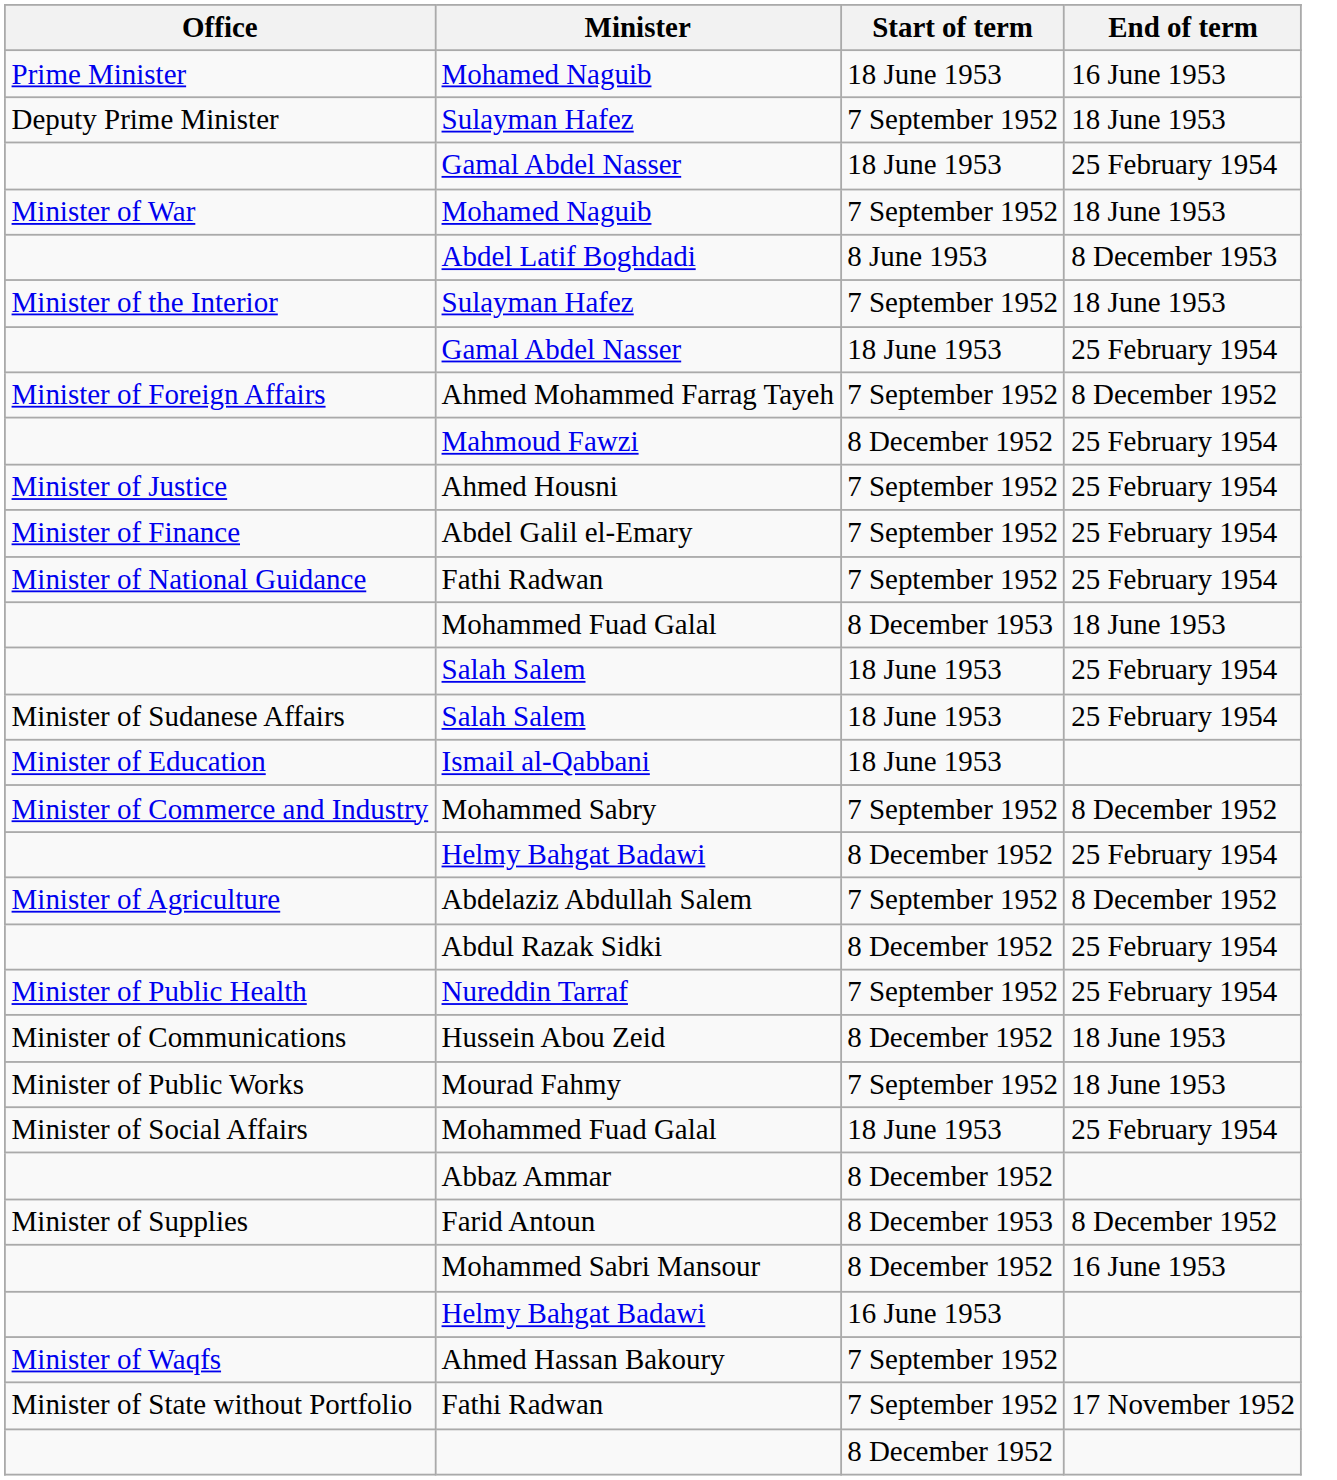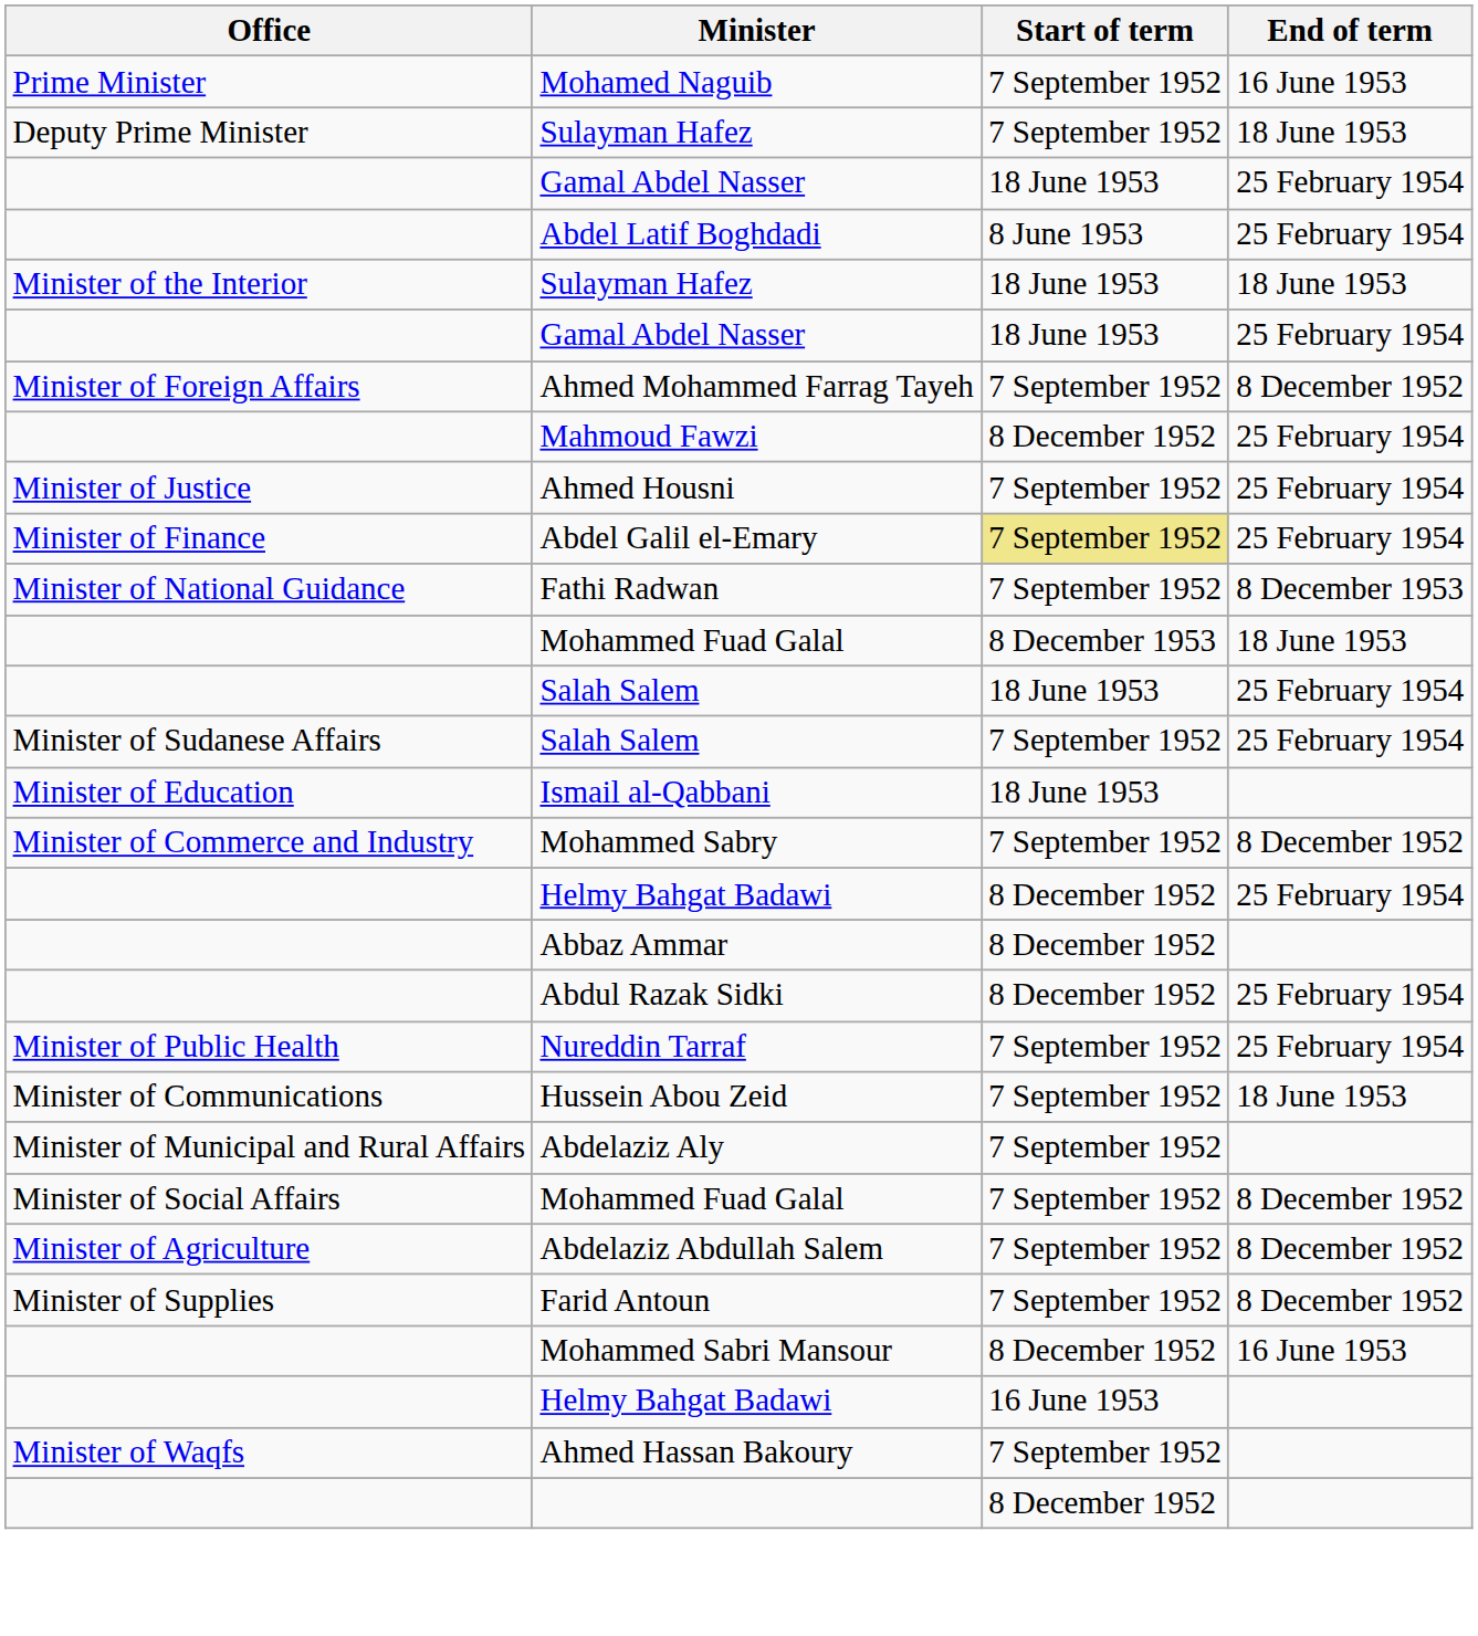Prime Minister / Mohamed Naguib | Start of term: 18 June 1953 -> 7 September 1952
- row: Minister of War | Mohamed Naguib | 7 September 1952 | 18 June 1953
Abdel Latif Boghdadi | End of term: 8 December 1953 -> 25 February 1954
Minister of the Interior / Sulayman Hafez | Start of term: 7 September 1952 -> 18 June 1953
Abdel Galil el-Emary | Start of term: no background -> khaki background
Minister of National Guidance / Fathi Radwan | End of term: 25 February 1954 -> 8 December 1953
Minister of Sudanese Affairs / Salah Salem | Start of term: 18 June 1953 -> 7 September 1952
rows swapped: Abdelaziz Abdullah Salem <-> Abbaz Ammar
Hussein Abou Zeid | Start of term: 8 December 1952 -> 7 September 1952
+ row: Minister of Municipal and Rural Affairs | Abdelaziz Aly | 7 September 1952
- row: Minister of Public Works | Mourad Fahmy | 7 September 1952 | 18 June 1953
Minister of Social Affairs / Mohammed Fuad Galal | Start of term: 18 June 1953 -> 7 September 1952
Minister of Social Affairs / Mohammed Fuad Galal | End of term: 25 February 1954 -> 8 December 1952
Farid Antoun | Start of term: 8 December 1953 -> 7 September 1952
- row: Minister of State without Portfolio | Fathi Radwan | 7 September 1952 | 17 November 1952
